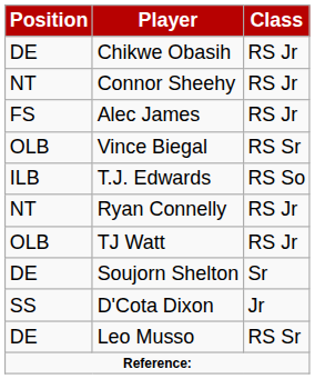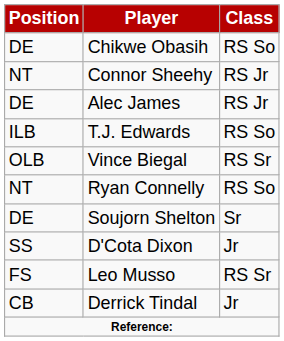Chikwe Obasih | Class: RS Jr -> RS So
Alec James | Position: FS -> DE
rows swapped: Vince Biegal <-> T.J. Edwards
Ryan Connelly | Class: RS Jr -> RS So
- row: OLB | TJ Watt | RS Jr
Leo Musso | Position: DE -> FS
+ row: CB | Derrick Tindal | Jr
